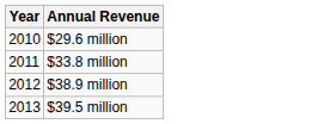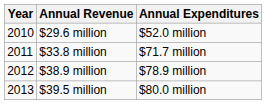+ column: Annual Expenditures | $52.0 million | $71.7 million | $78.9 million | $80.0 million
